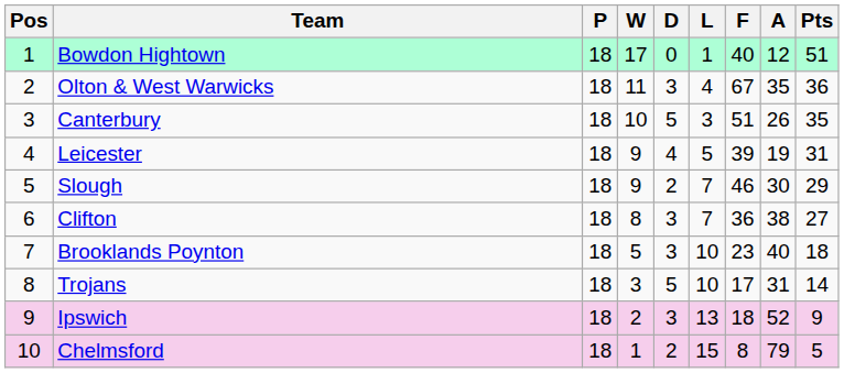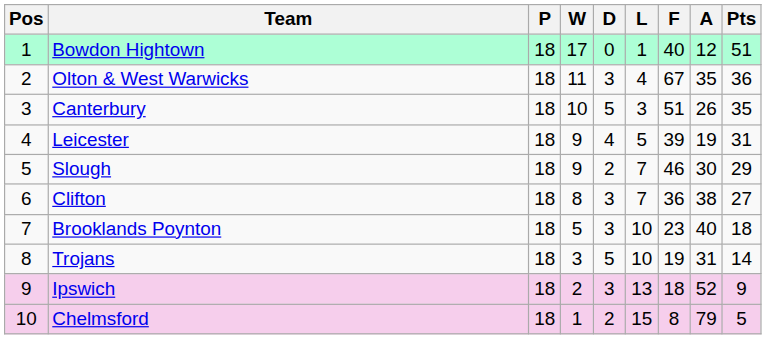Trojans | F: 17 -> 19
